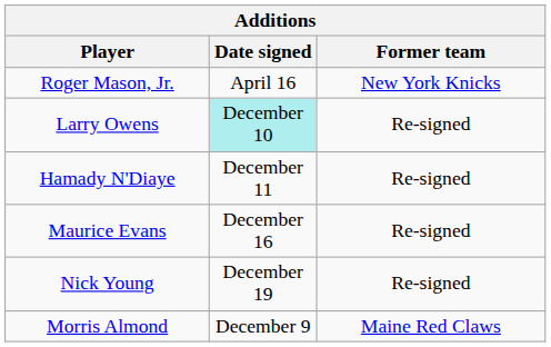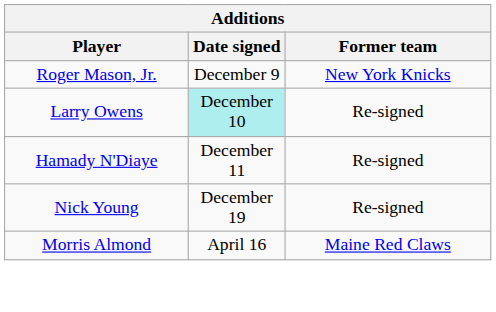Roger Mason, Jr. | Date signed: April 16 -> December 9
- row: Maurice Evans | December 16 | Re-signed
Morris Almond | Date signed: December 9 -> April 16
